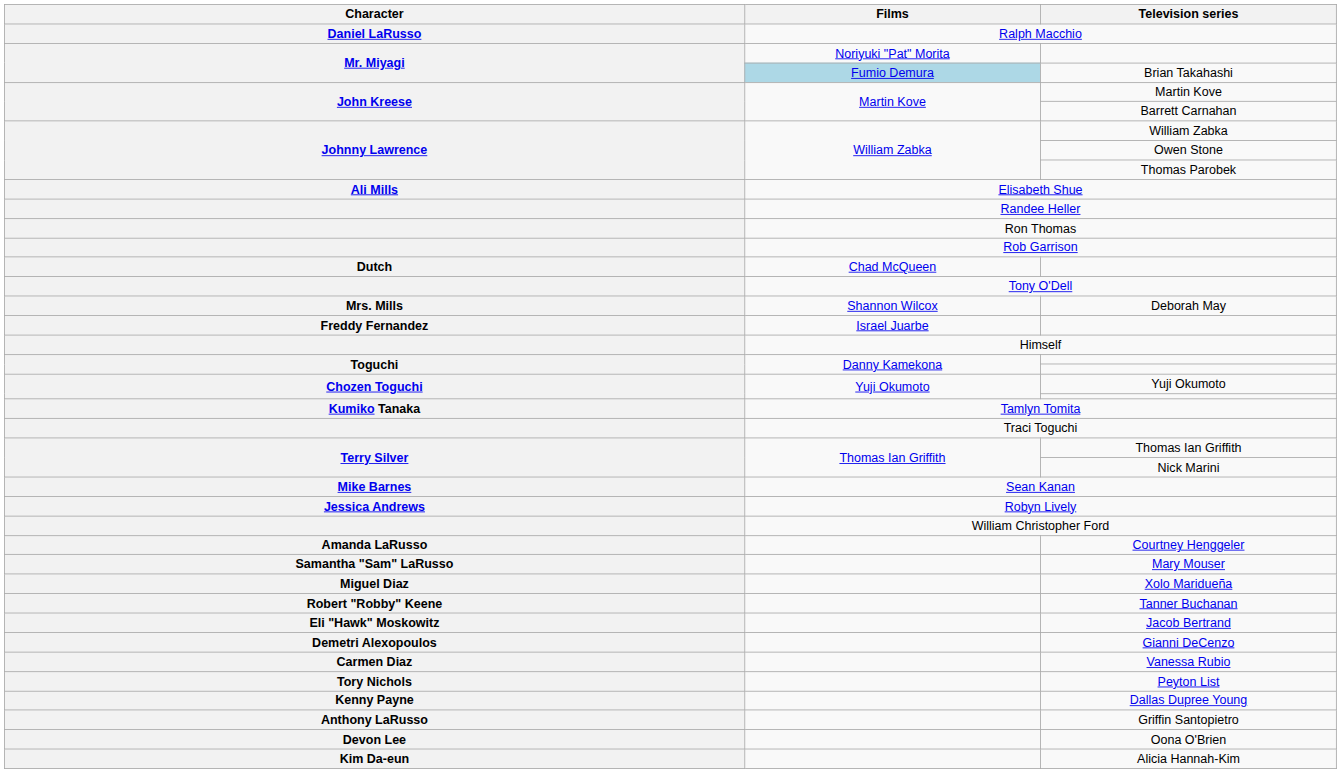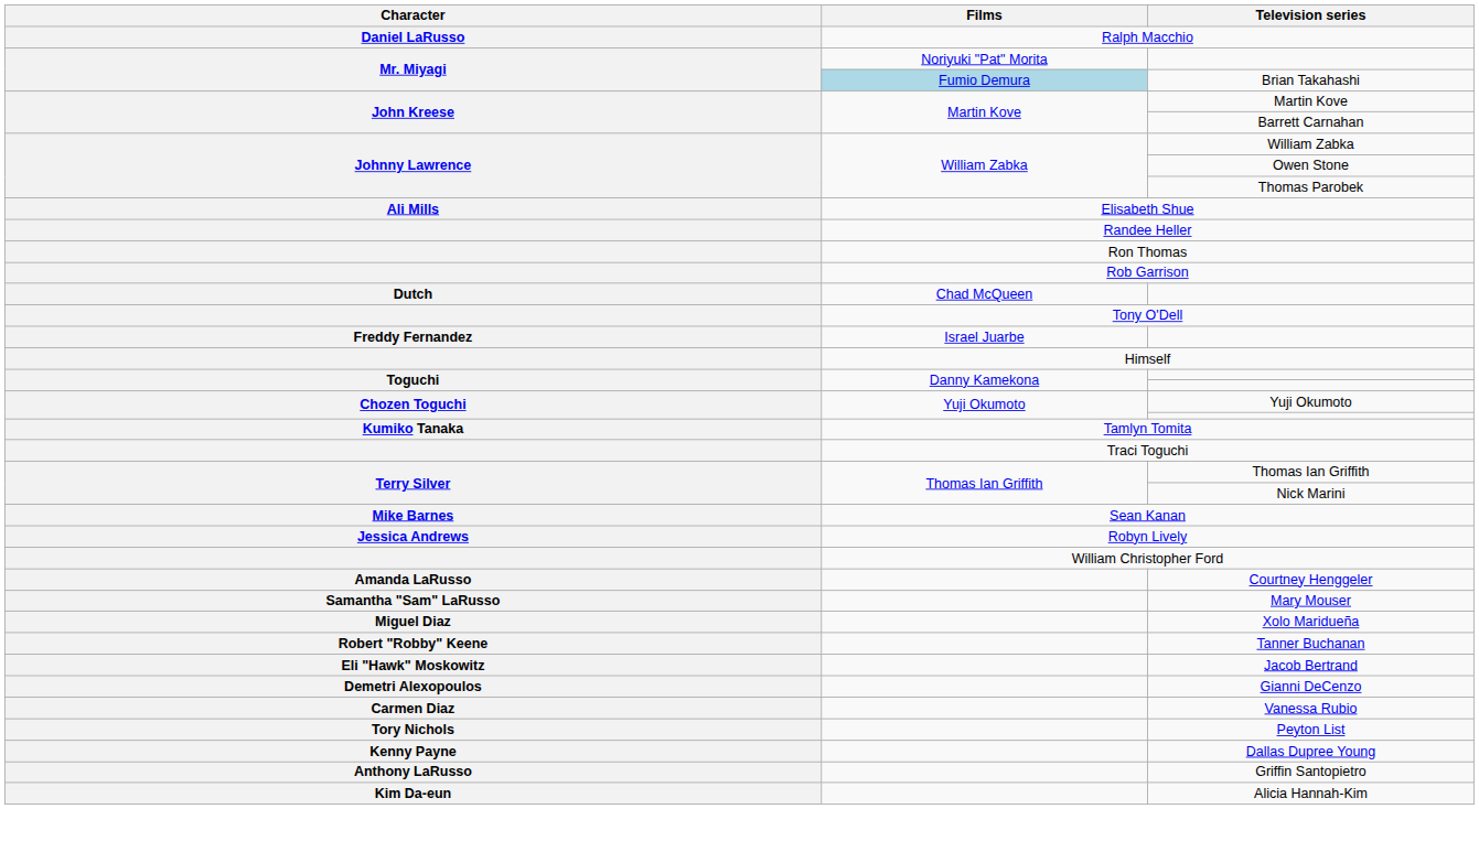- row: Mrs. Mills | Shannon Wilcox | Deborah May
- row: Devon Lee | Oona O'Brien
